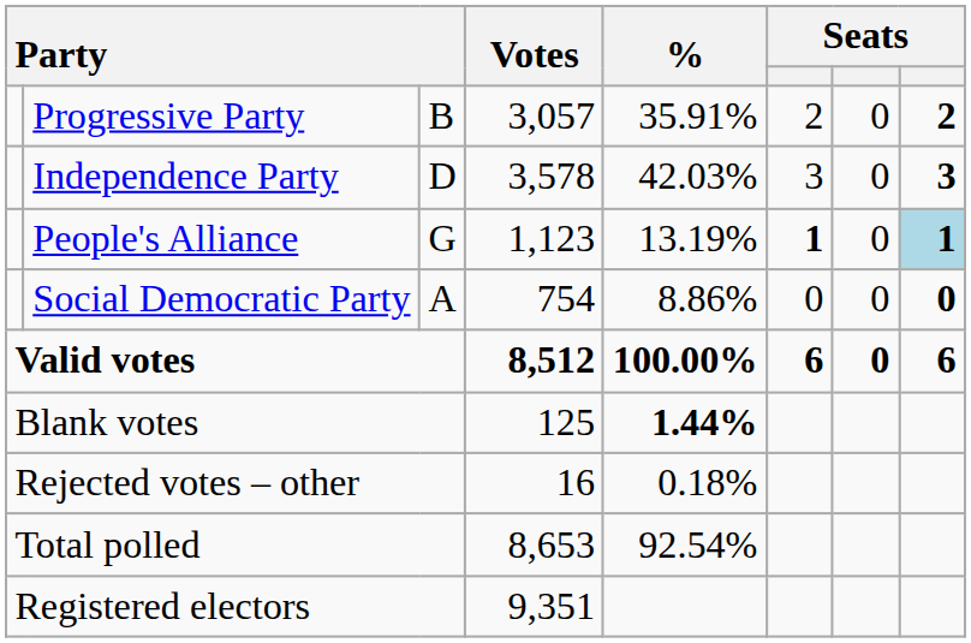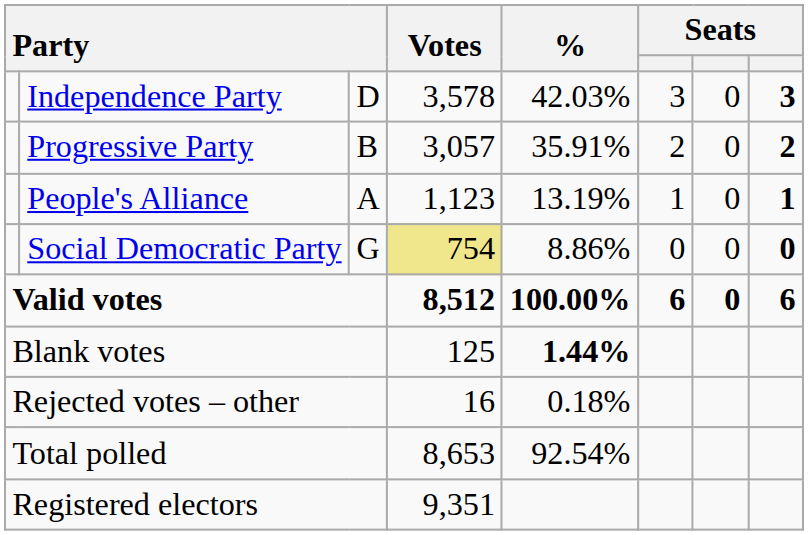rows swapped: Independence Party <-> Progressive Party
People's Alliance | column 3: G -> A
People's Alliance | column 6: bold -> normal
People's Alliance | column 8: lightblue background -> no background
Social Democratic Party | column 3: A -> G
Social Democratic Party | Votes: no background -> khaki background
